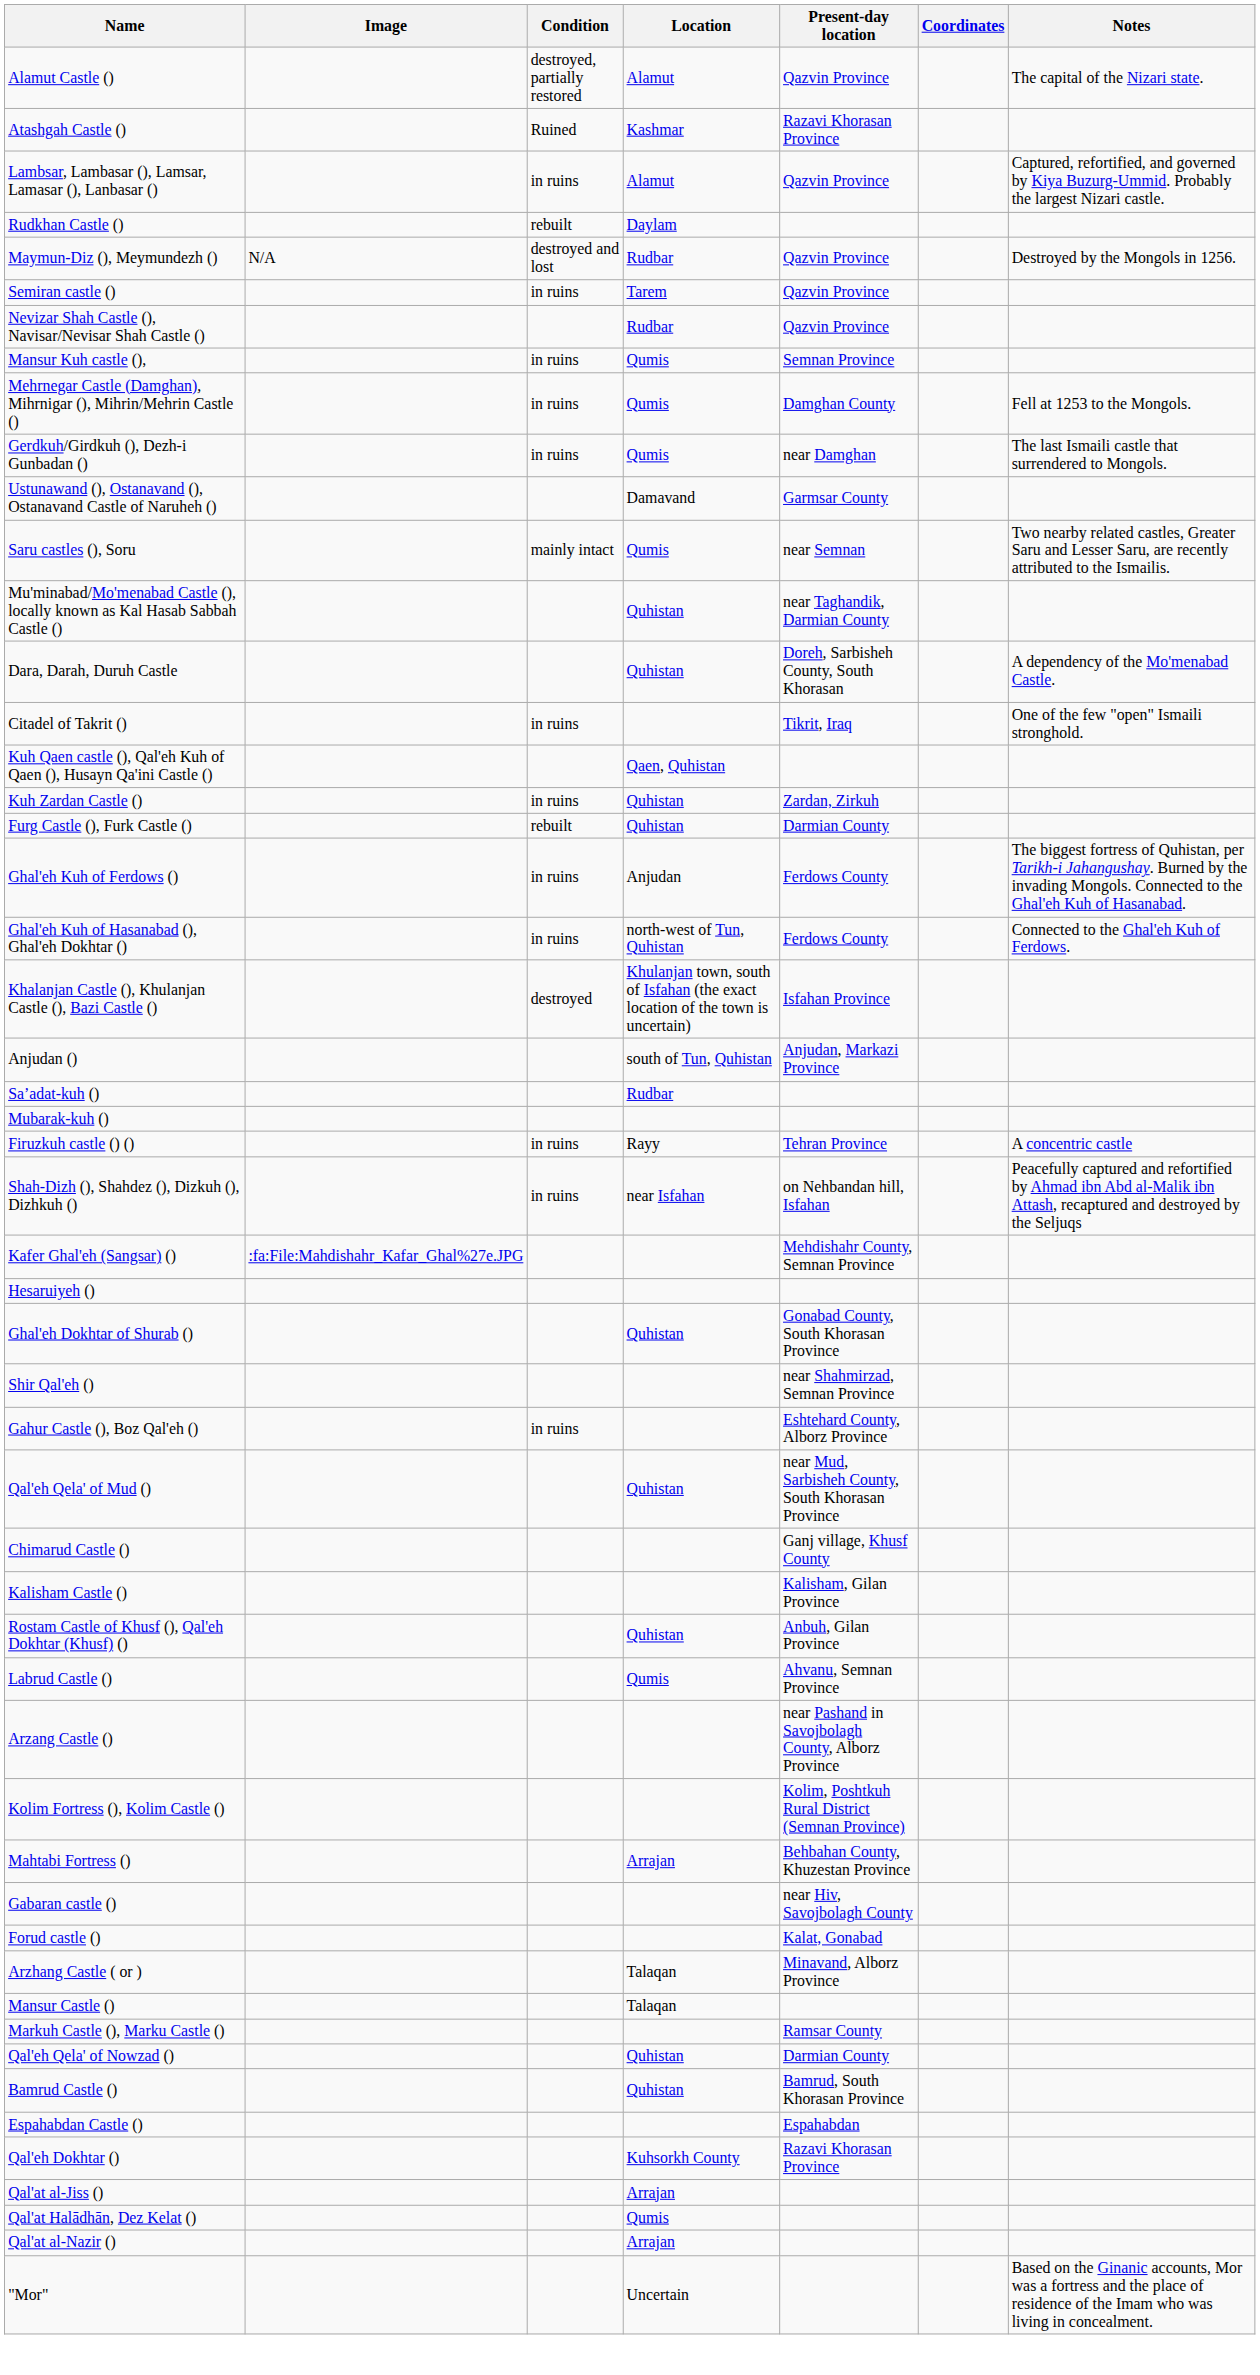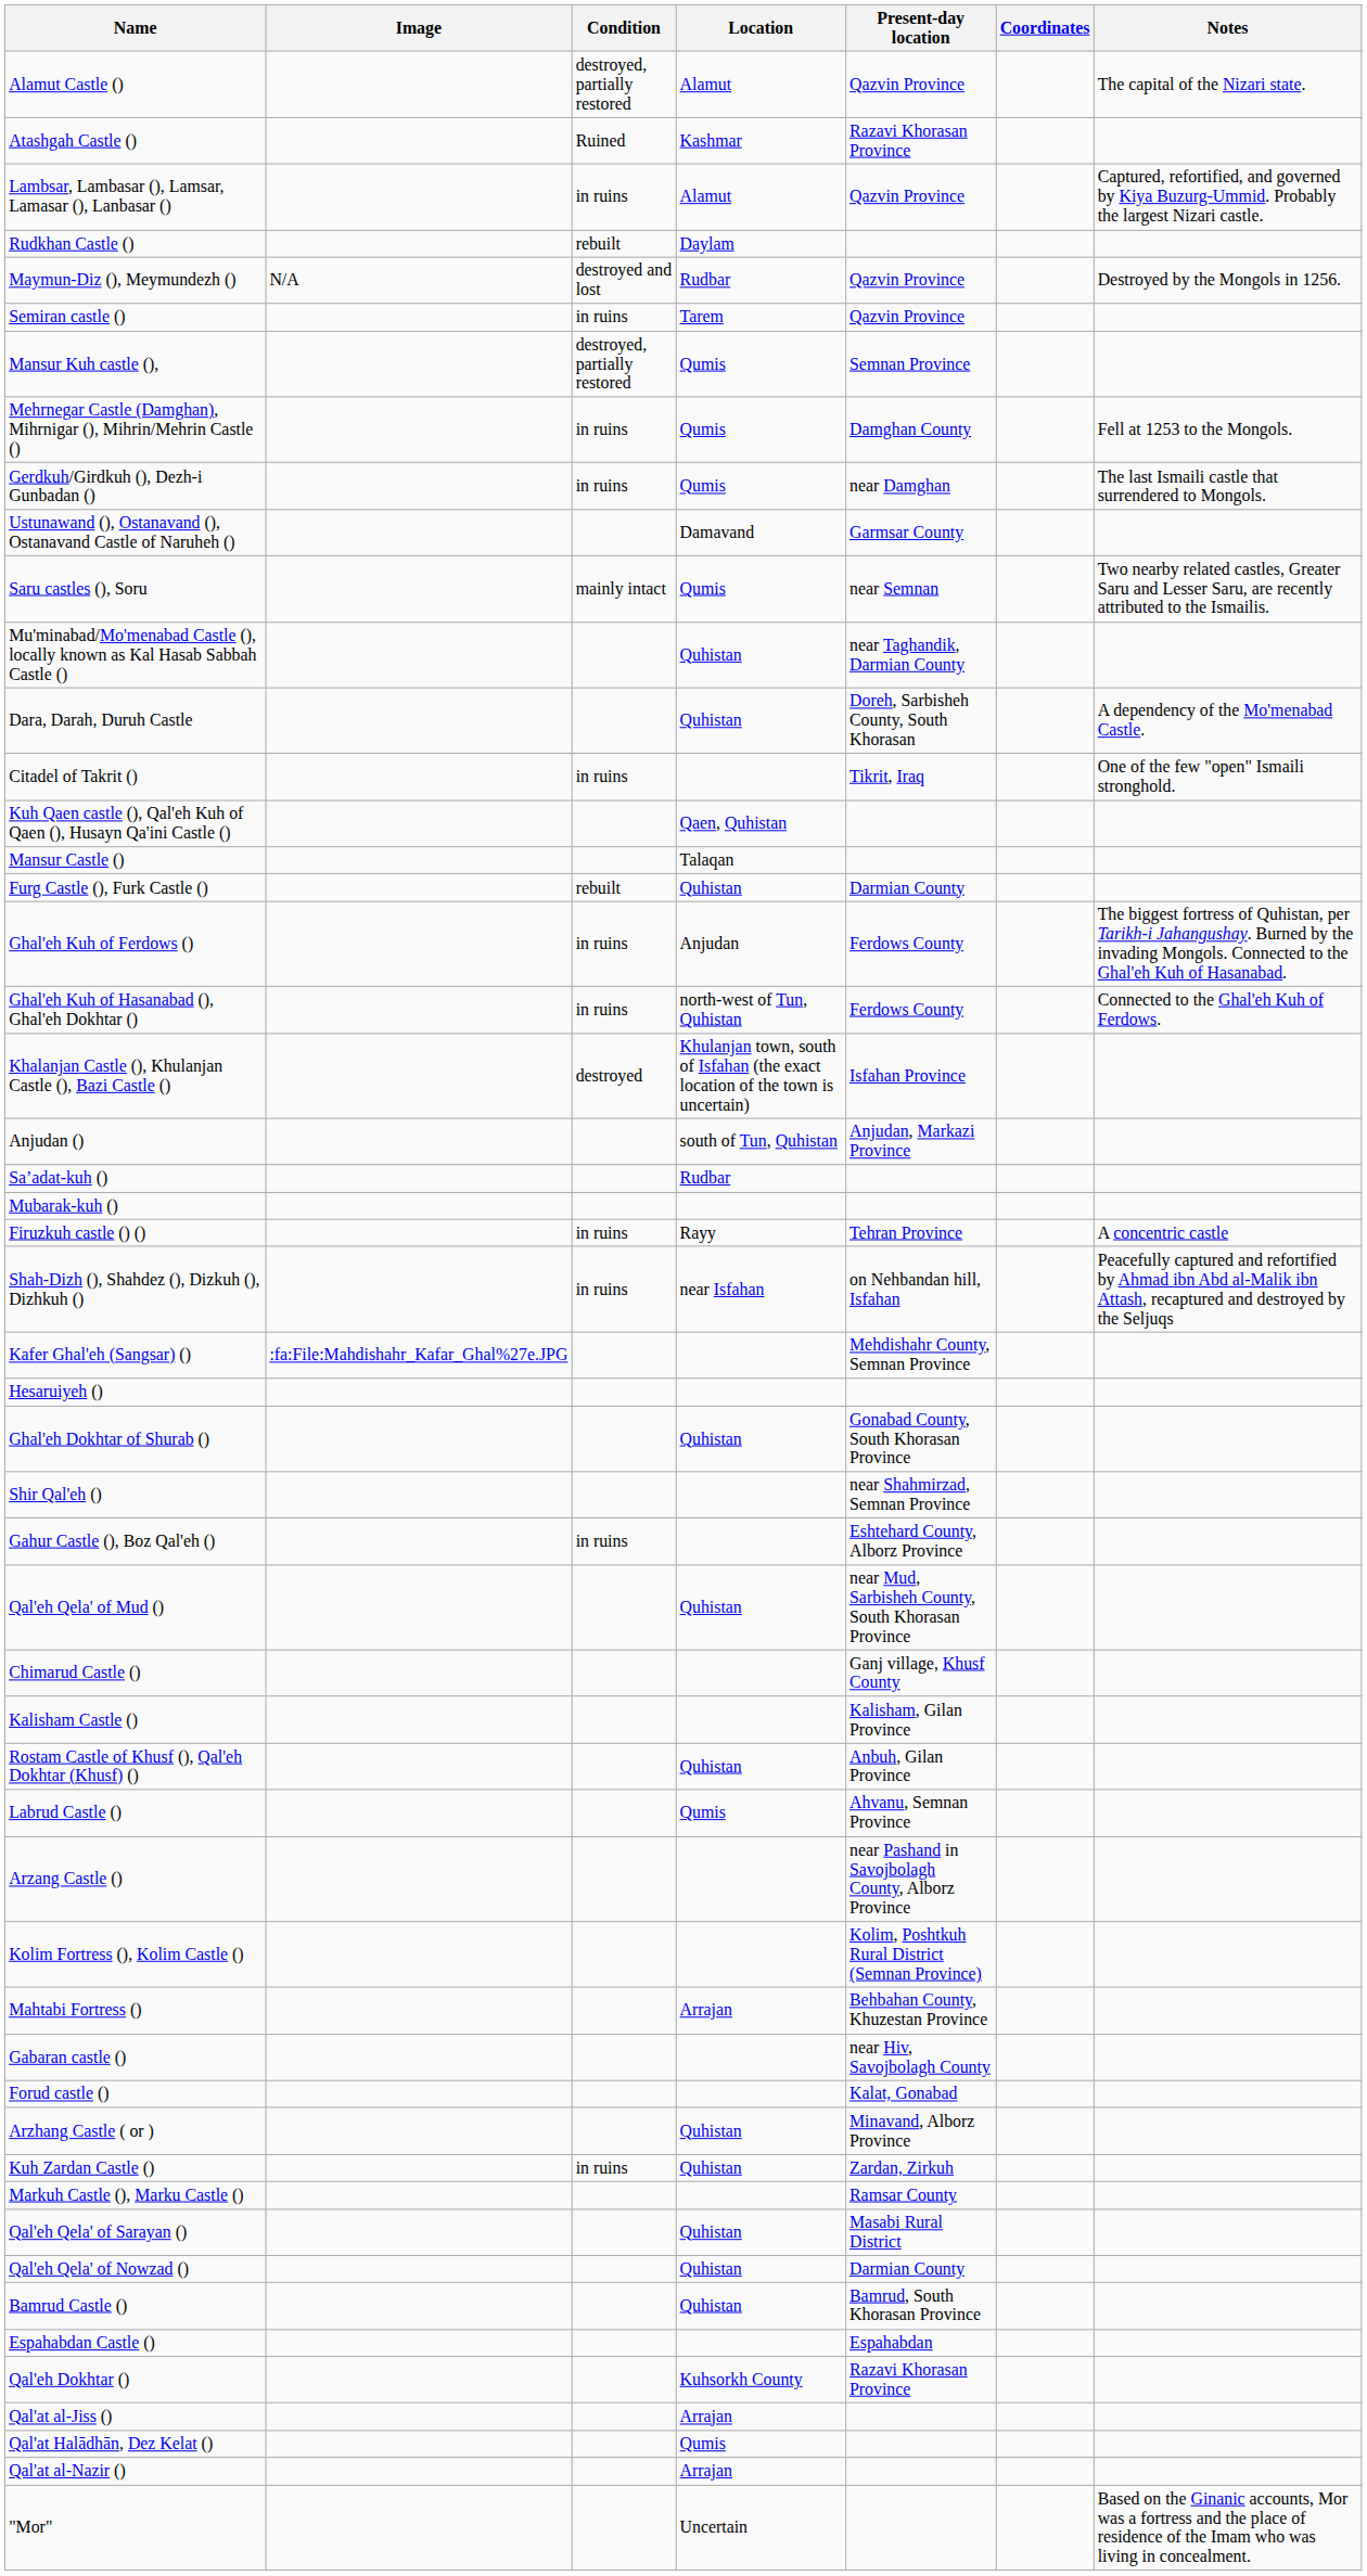- row: Nevizar Shah Castle (), Navisar/Nevisar Shah Castle () | Rudbar | Qazvin Province
Mansur Kuh castle (), | Condition: in ruins -> destroyed, partially restored
rows swapped: Kuh Zardan Castle () <-> Mansur Castle ()
Arzhang Castle ( or ) | Location: Talaqan -> Quhistan
+ row: Qal'eh Qela' of Sarayan () | Quhistan | Masabi Rural District
